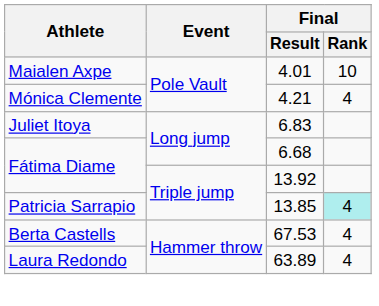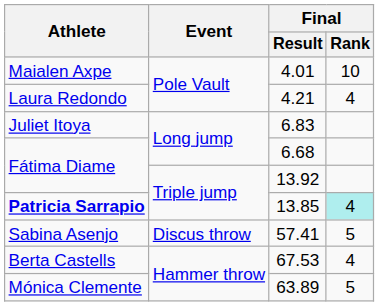4.21 | Athlete: Mónica Clemente -> Laura Redondo
13.85 | Athlete: normal -> bold
+ row: Sabina Asenjo | Discus throw | 57.41 | 5
63.89 | Athlete: Laura Redondo -> Mónica Clemente
63.89 | Final / Rank: 4 -> 5
